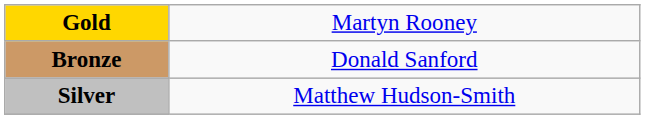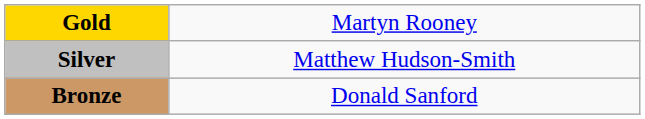rows swapped: Silver <-> Bronze
